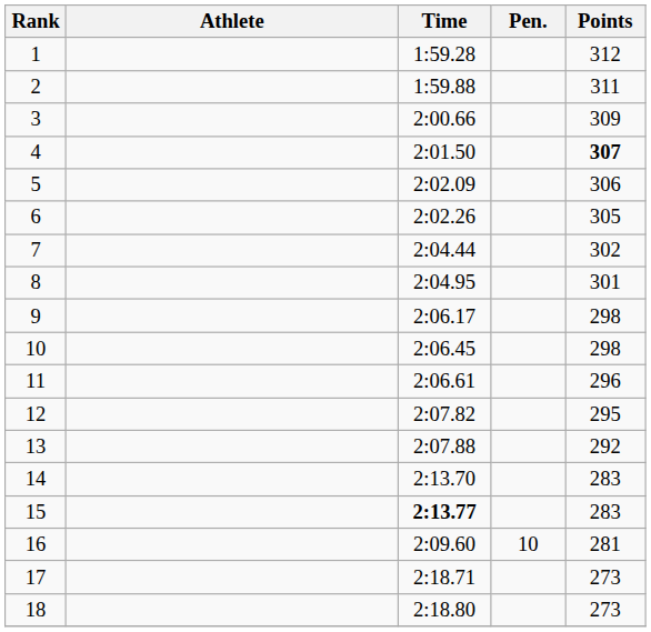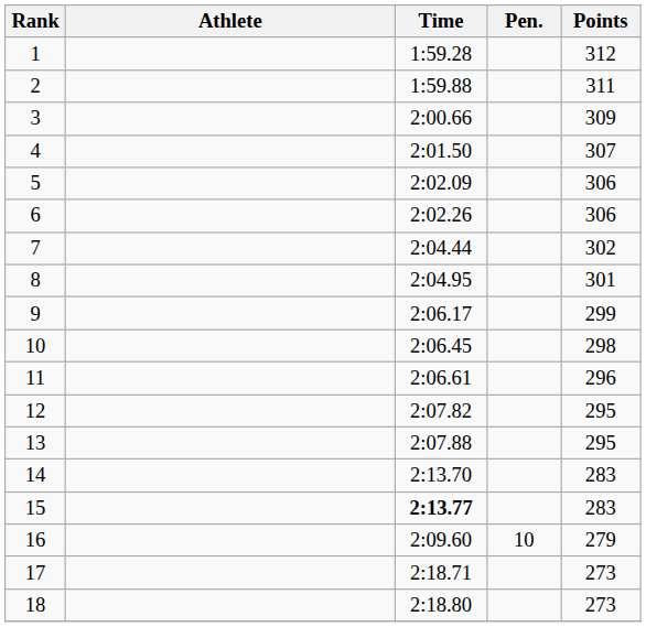4 | Points: bold -> normal
6 | Points: 305 -> 306
9 | Points: 298 -> 299
13 | Points: 292 -> 295
16 | Points: 281 -> 279
